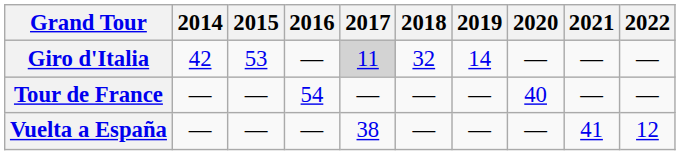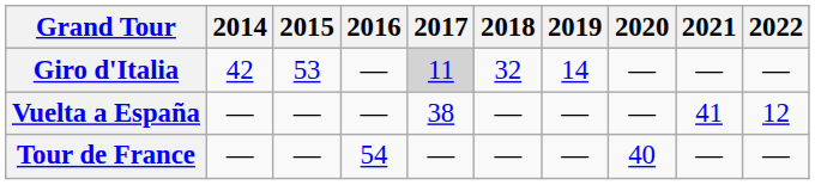rows swapped: Tour de France <-> Vuelta a España
